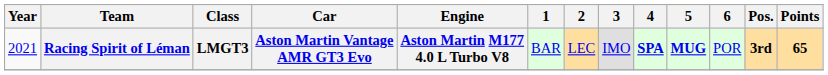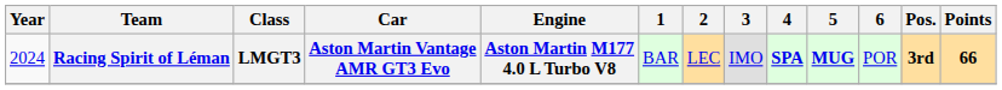Racing Spirit of Léman | Year: 2021 -> 2024
Racing Spirit of Léman | Points: 65 -> 66
